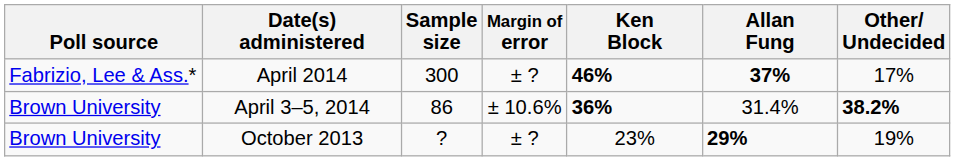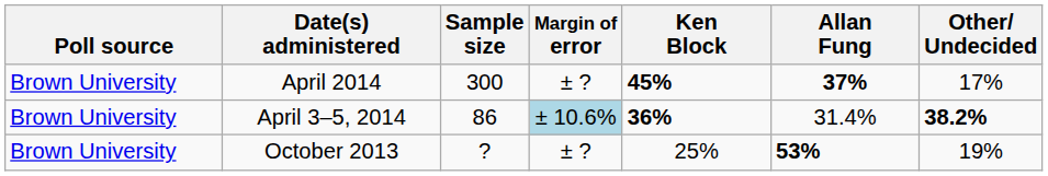April 2014 | Poll source: Fabrizio, Lee & Ass.* -> Brown University
April 2014 | Ken Block: 46% -> 45%
April 3–5, 2014 | Margin of error: no background -> lightblue background
October 2013 | Ken Block: 23% -> 25%
October 2013 | Allan Fung: 29% -> 53%
